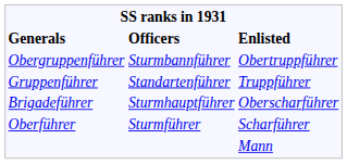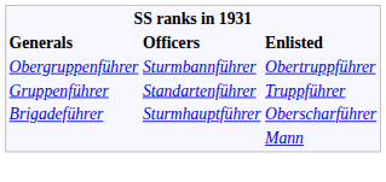- row: Oberführer | Sturmführer | Scharführer
